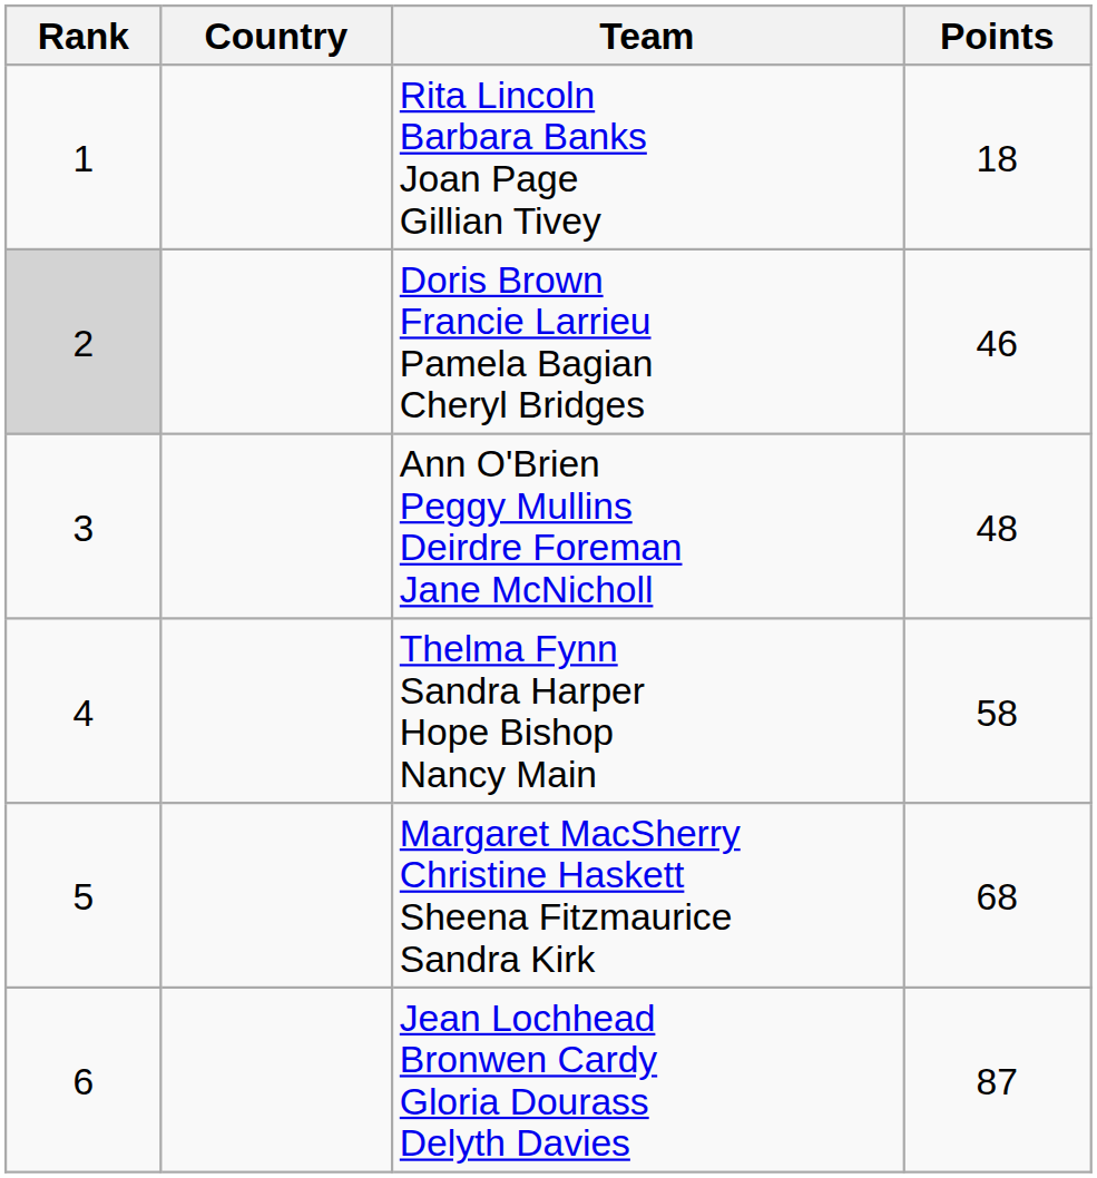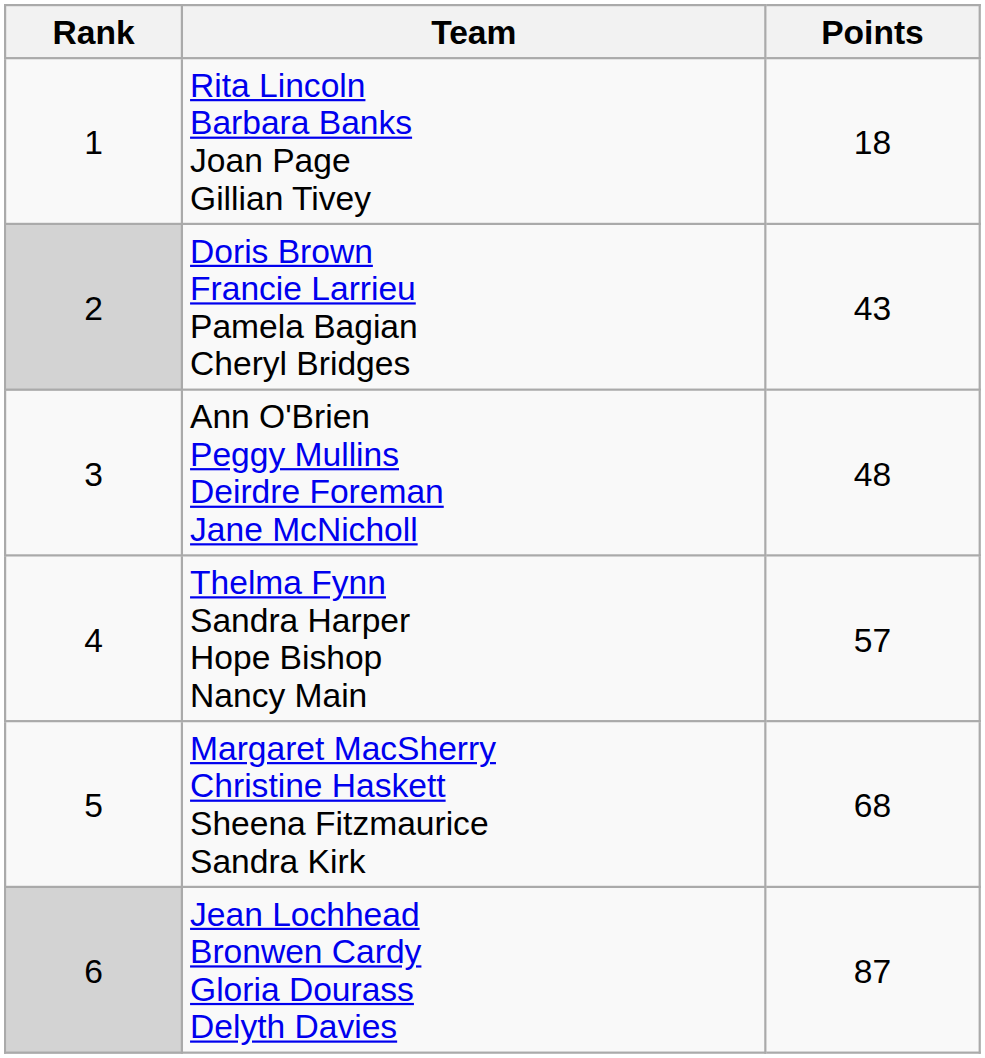- column: Country
Doris Brown Francie Larrieu Pamela Bagian Cheryl Bridges | Points: 46 -> 43
Thelma Fynn Sandra Harper Hope Bishop Nancy Main | Points: 58 -> 57
Jean Lochhead Bronwen Cardy Gloria Dourass Delyth Davies | Rank: no background -> lightgrey background
